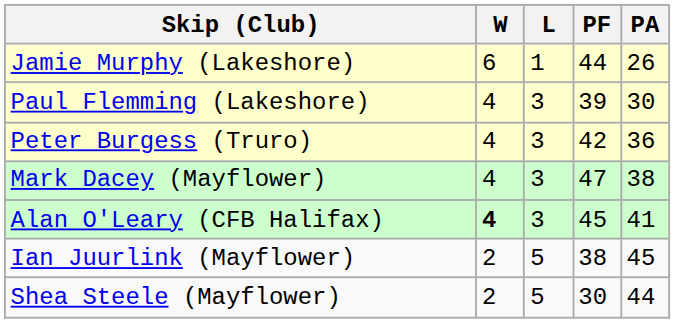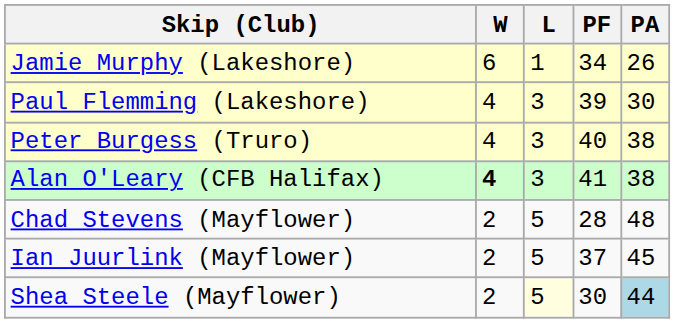Jamie Murphy (Lakeshore) | PF: 44 -> 34
Peter Burgess (Truro) | PF: 42 -> 40
Peter Burgess (Truro) | PA: 36 -> 38
- row: Mark Dacey (Mayflower) | 4 | 3 | 47 | 38
Alan O'Leary (CFB Halifax) | PF: 45 -> 41
Alan O'Leary (CFB Halifax) | PA: 41 -> 38
+ row: Chad Stevens (Mayflower) | 2 | 5 | 28 | 48
Ian Juurlink (Mayflower) | PF: 38 -> 37
Shea Steele (Mayflower) | L: no background -> lightyellow background
Shea Steele (Mayflower) | PA: no background -> lightblue background
